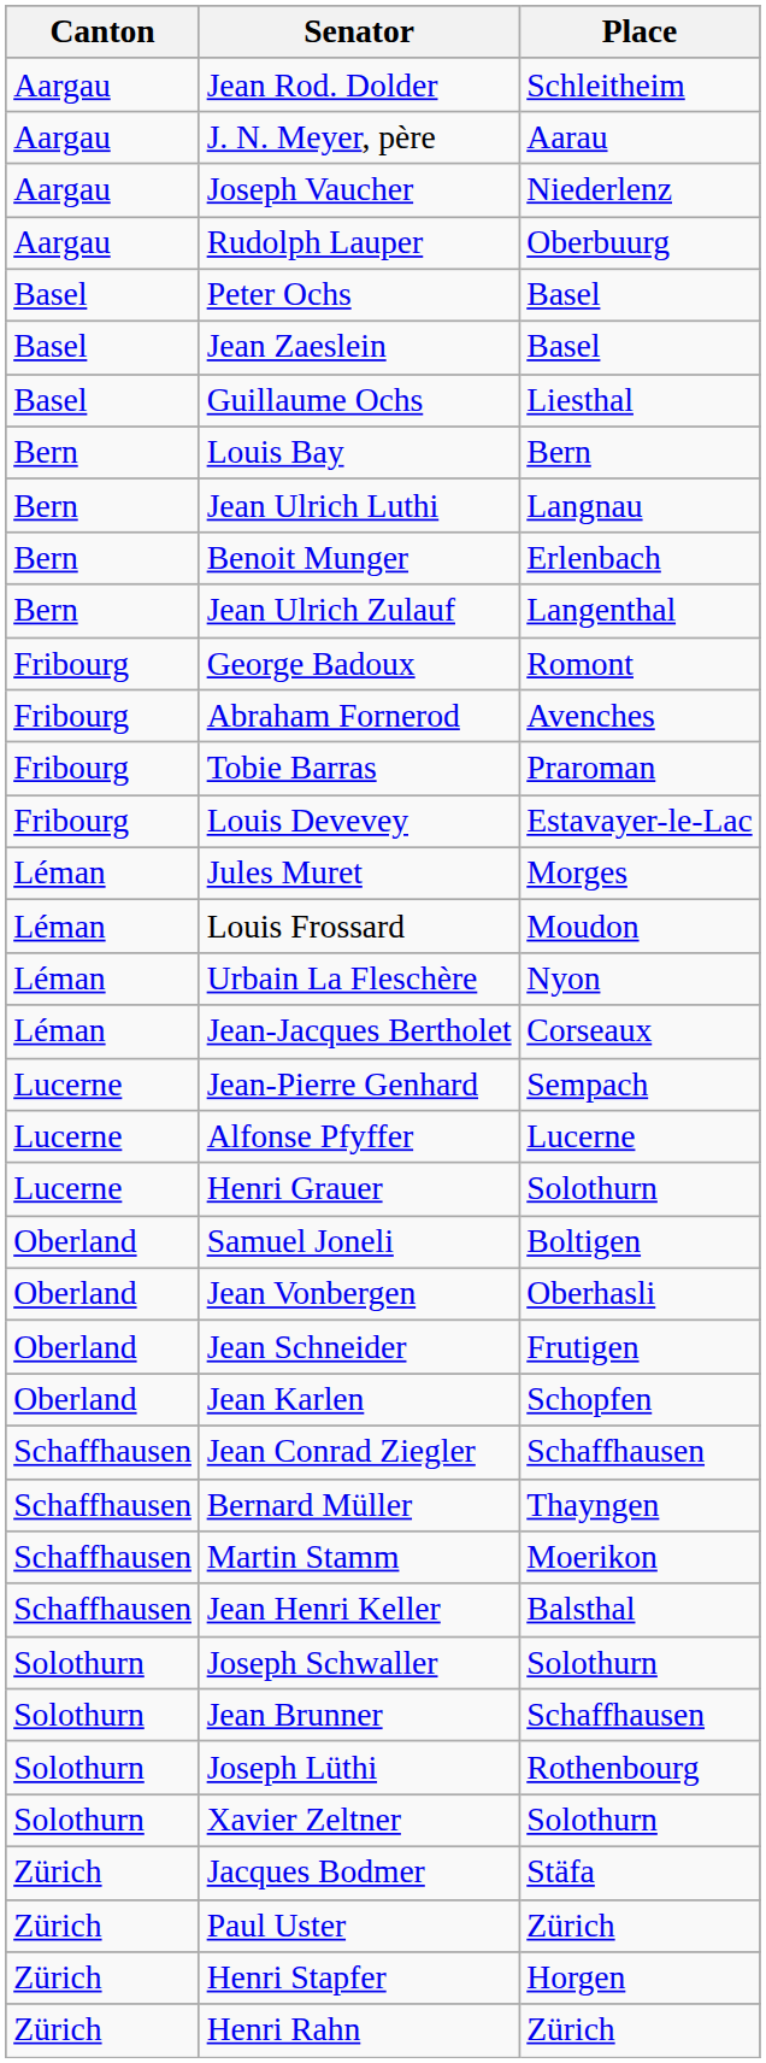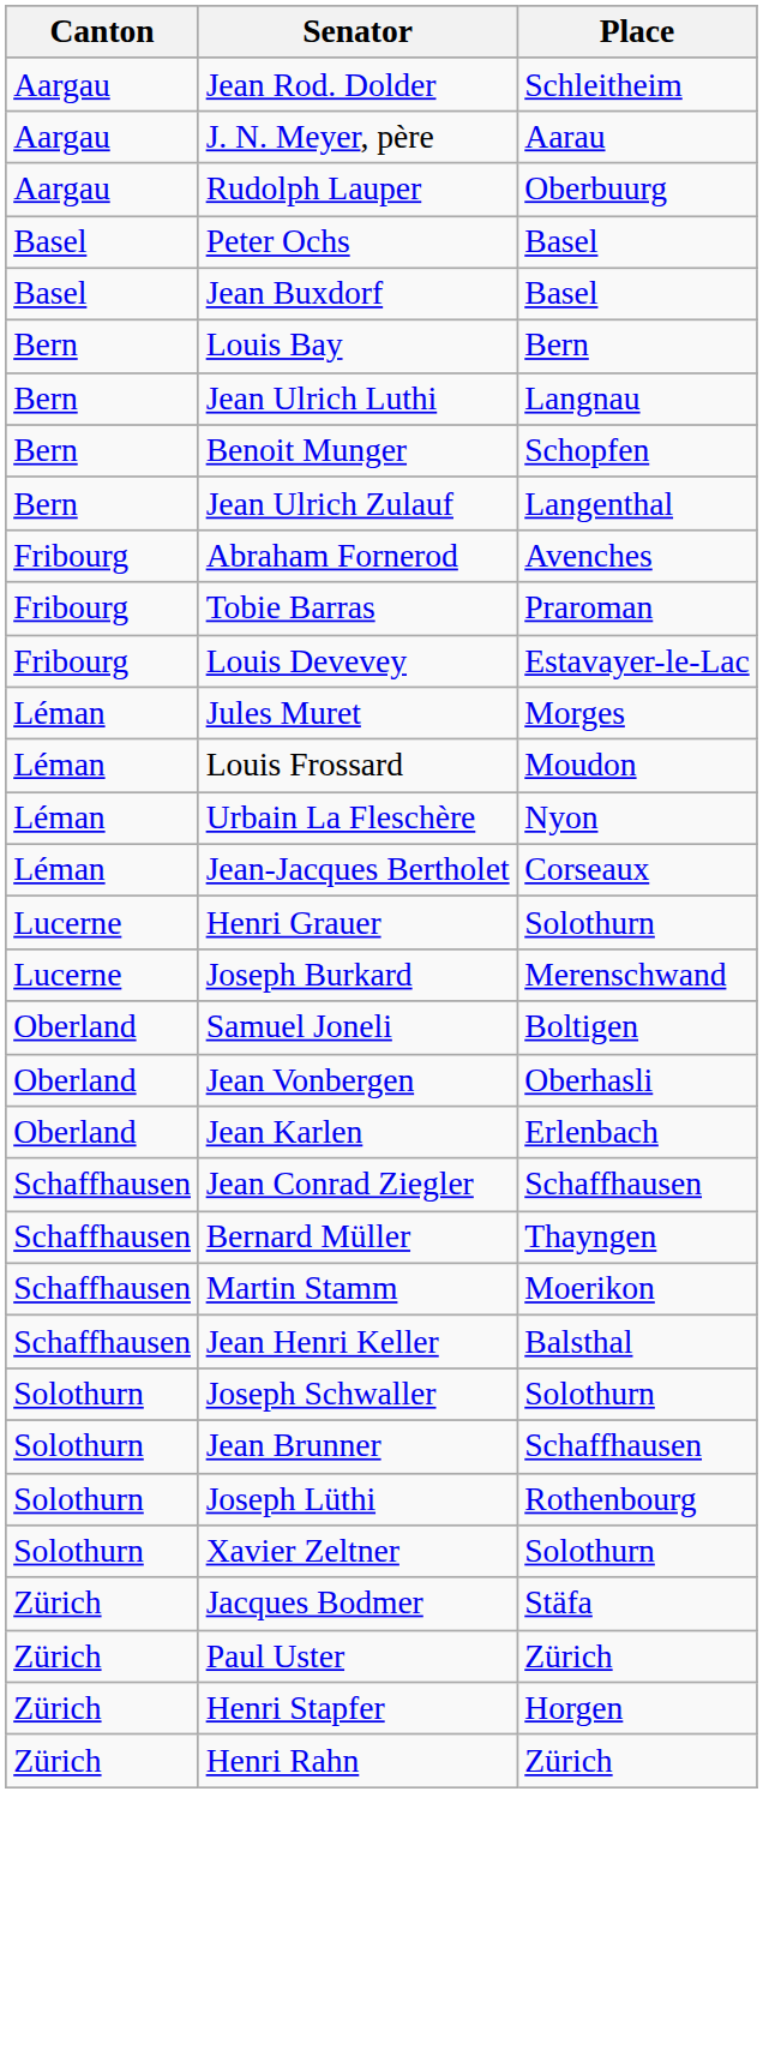- row: Aargau | Joseph Vaucher | Niederlenz
- row: Basel | Jean Zaeslein | Basel
+ row: Basel | Jean Buxdorf | Basel
- row: Basel | Guillaume Ochs | Liesthal
Benoit Munger | Place: Erlenbach -> Schopfen
- row: Fribourg | George Badoux | Romont
- row: Lucerne | Jean-Pierre Genhard | Sempach
- row: Lucerne | Alfonse Pfyffer | Lucerne
+ row: Lucerne | Joseph Burkard | Merenschwand
- row: Oberland | Jean Schneider | Frutigen
Jean Karlen | Place: Schopfen -> Erlenbach
